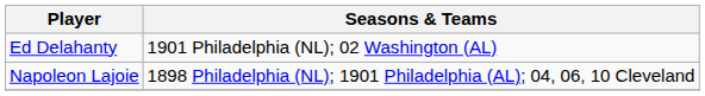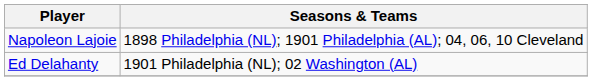rows swapped: Napoleon Lajoie <-> Ed Delahanty
